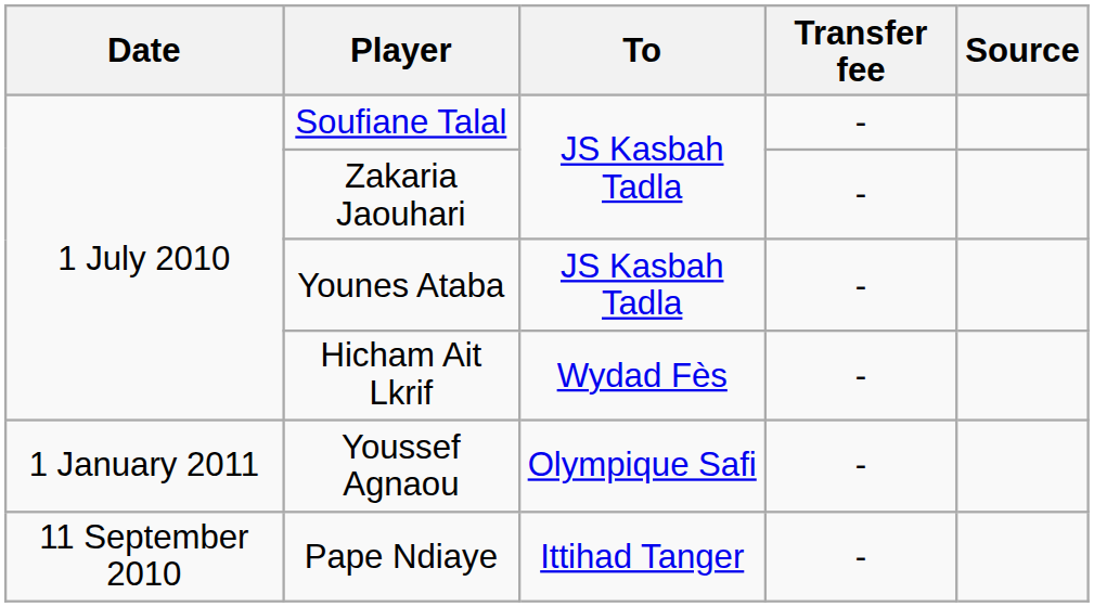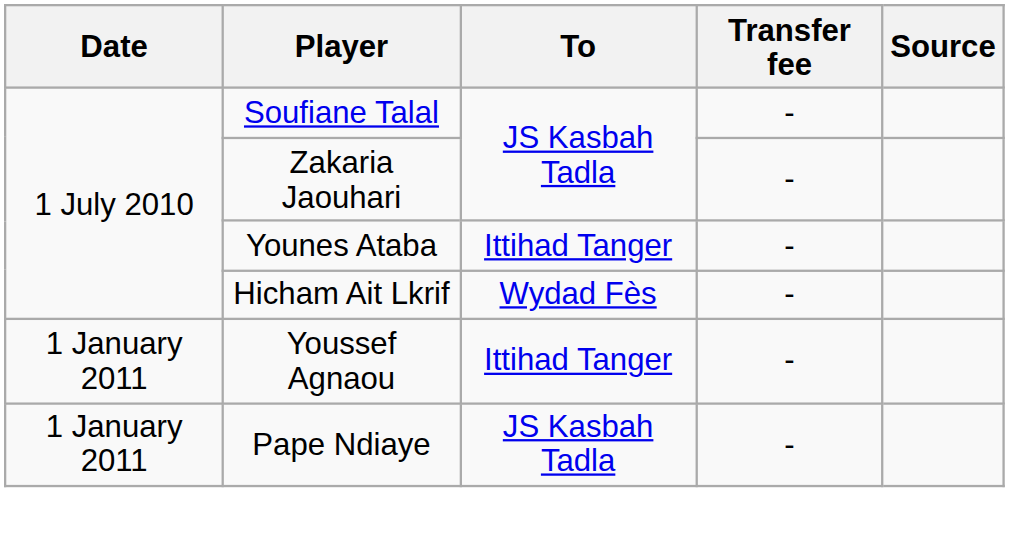Younes Ataba | To: JS Kasbah Tadla -> Ittihad Tanger
Youssef Agnaou | To: Olympique Safi -> Ittihad Tanger
Pape Ndiaye | Date: 11 September 2010 -> 1 January 2011
Pape Ndiaye | To: Ittihad Tanger -> JS Kasbah Tadla
